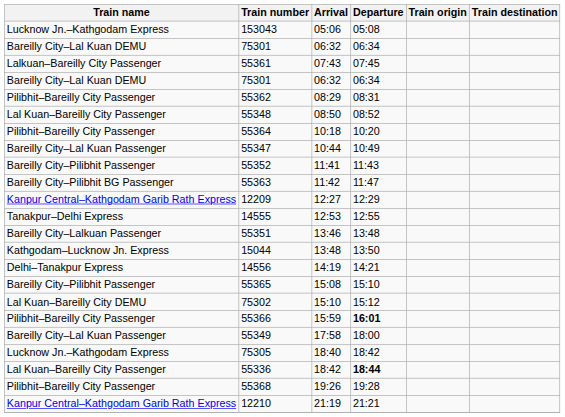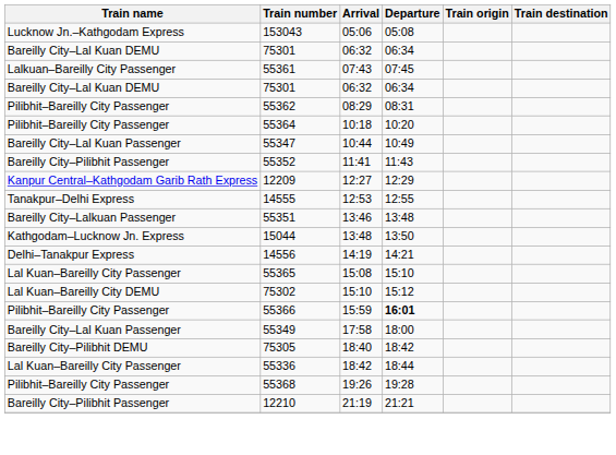- row: Lal Kuan–Bareilly City Passenger | 55348 | 08:50 | 08:52
- row: Bareilly City–Pilibhit BG Passenger | 55363 | 11:42 | 11:47
55365 | Train name: Bareilly City–Pilibhit Passenger -> Lal Kuan–Bareilly City Passenger
75305 | Train name: Lucknow Jn.–Kathgodam Express -> Bareilly City–Pilibhit DEMU
55336 | Departure: bold -> normal
12210 | Train name: Kanpur Central–Kathgodam Garib Rath Express -> Bareilly City–Pilibhit Passenger
